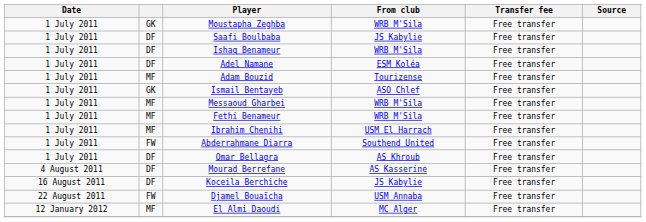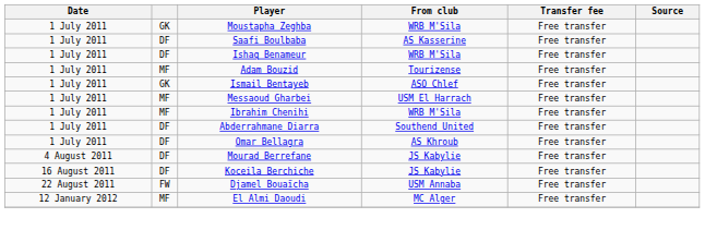Saafi Boulbaba | From club: JS Kabylie -> AS Kasserine
- row: 1 July 2011 | DF | Adel Namane | ESM Koléa | Free transfer
Messaoud Gharbei | From club: WRB M'Sila -> USM El Harrach
- row: 1 July 2011 | MF | Fethi Benameur | WRB M'Sila | Free transfer
Ibrahim Chenihi | From club: USM El Harrach -> WRB M'Sila
Abderrahmane Diarra | column 2: FW -> DF
Mourad Berrefane | From club: AS Kasserine -> JS Kabylie
